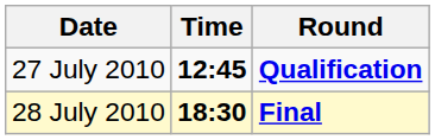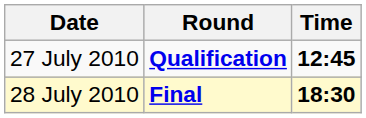columns swapped: Time <-> Round
